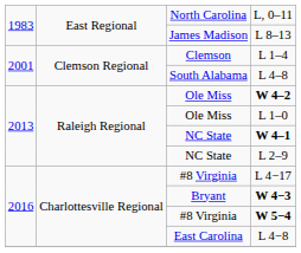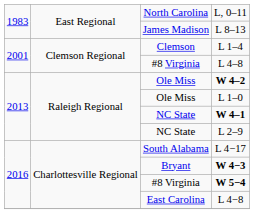L 4–8 | column 3: South Alabama -> #8 Virginia
L 4−17 | column 3: #8 Virginia -> South Alabama
